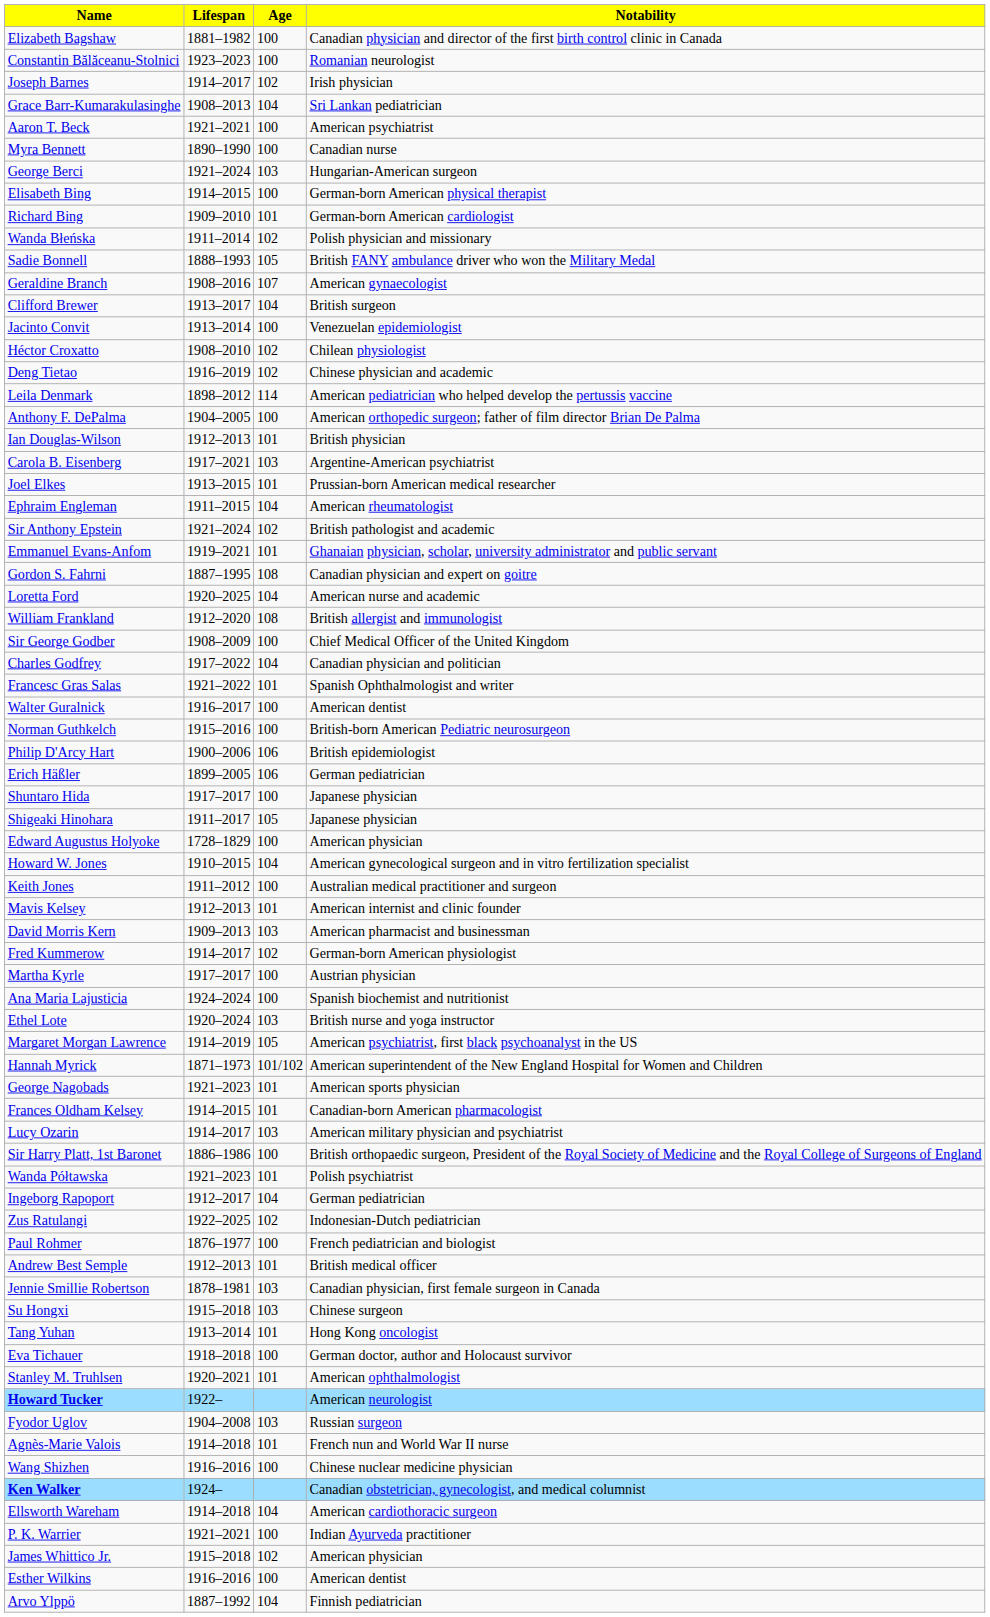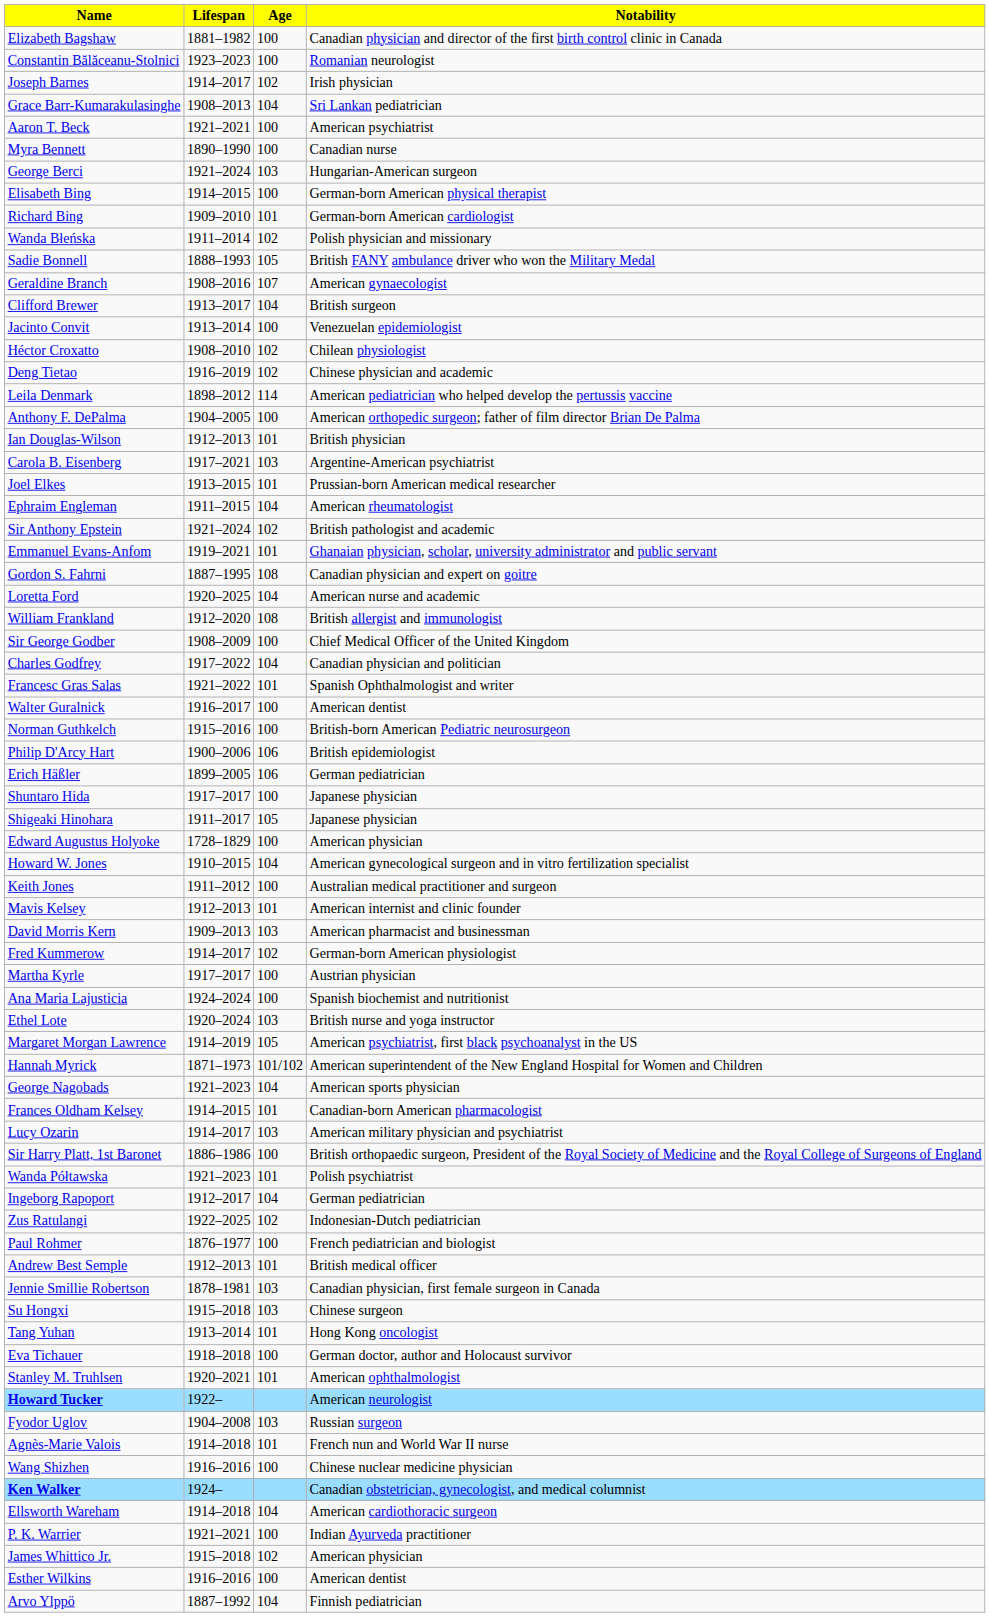George Nagobads | Age: 101 -> 104
